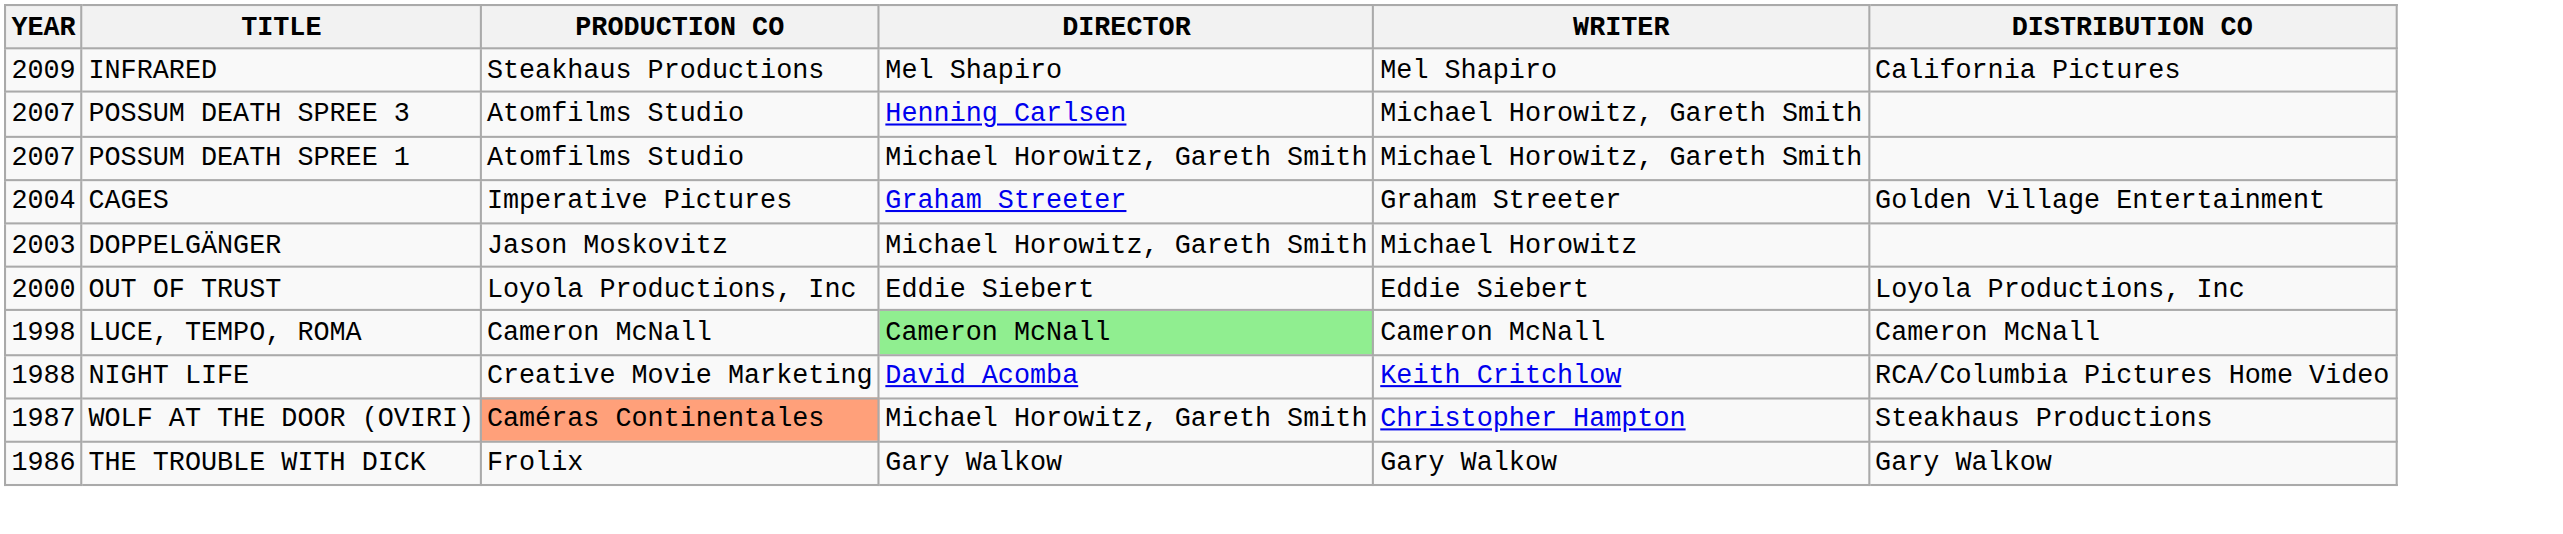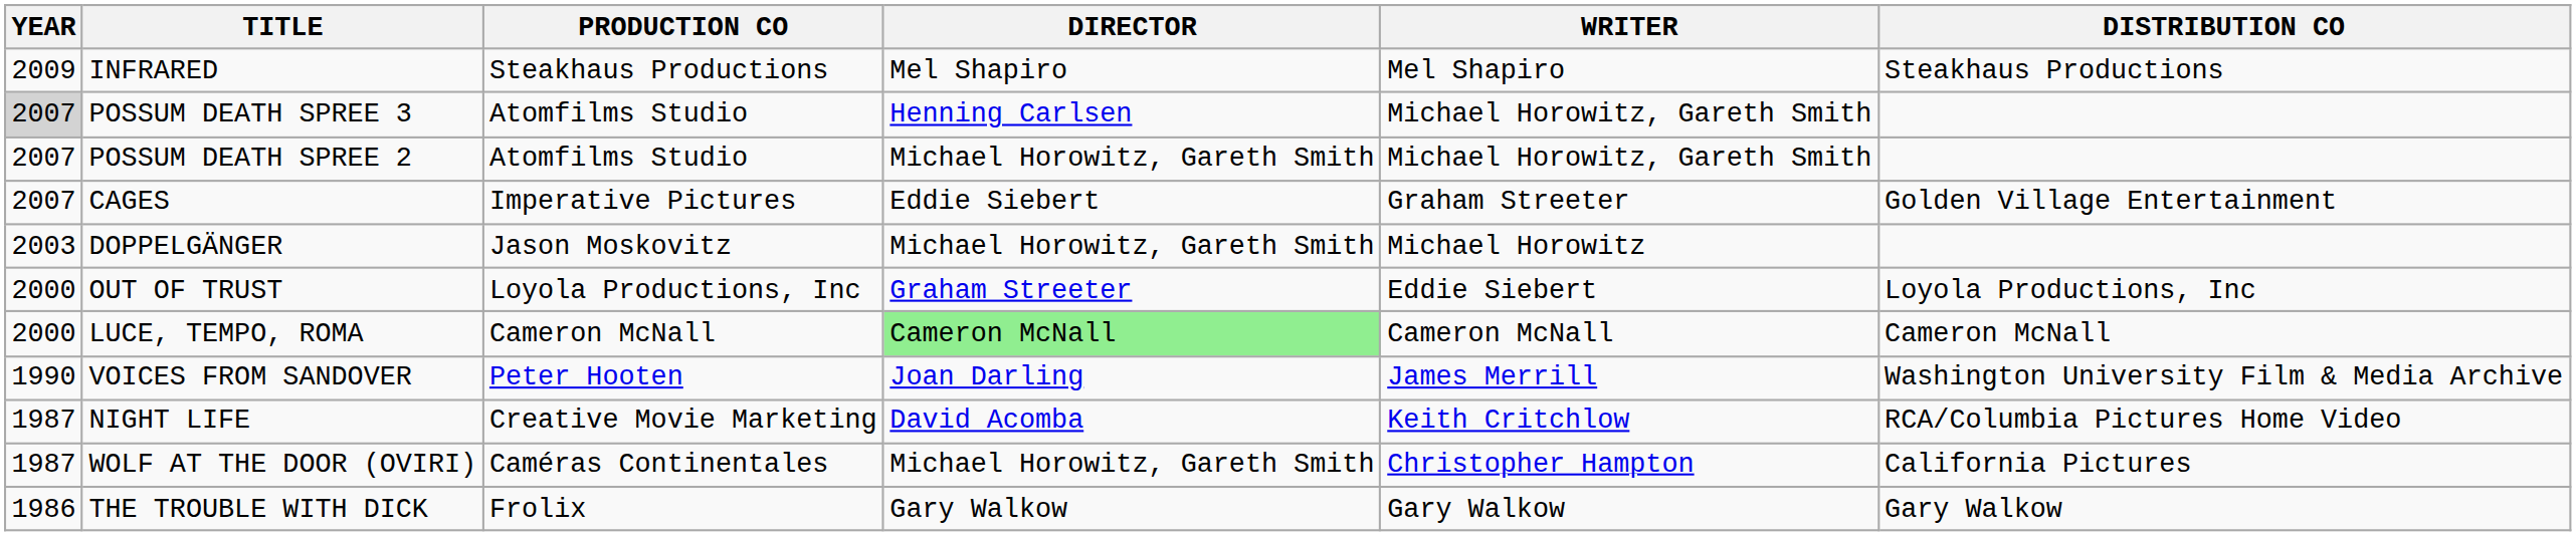INFRARED | DISTRIBUTION CO: California Pictures -> Steakhaus Productions
POSSUM DEATH SPREE 3 | YEAR: no background -> lightgrey background
+ row: 2007 | POSSUM DEATH SPREE 2 | Atomfilms Studio | Michael Horowitz, Gareth Smith | Michael Horowitz, Gareth Smith
- row: 2007 | POSSUM DEATH SPREE 1 | Atomfilms Studio | Michael Horowitz, Gareth Smith | Michael Horowitz, Gareth Smith
CAGES | YEAR: 2004 -> 2007
CAGES | DIRECTOR: Graham Streeter -> Eddie Siebert
OUT OF TRUST | DIRECTOR: Eddie Siebert -> Graham Streeter
LUCE, TEMPO, ROMA | YEAR: 1998 -> 2000
+ row: 1990 | VOICES FROM SANDOVER | Peter Hooten | Joan Darling | James Merrill | Washington University Film & Media Archive
NIGHT LIFE | YEAR: 1988 -> 1987
WOLF AT THE DOOR (OVIRI) | PRODUCTION CO: lightsalmon background -> no background
WOLF AT THE DOOR (OVIRI) | DISTRIBUTION CO: Steakhaus Productions -> California Pictures
